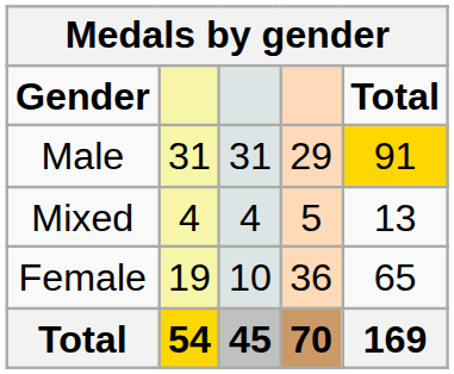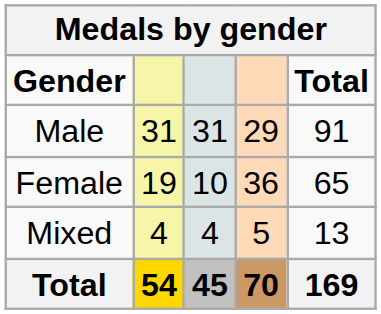Male | Total: gold background -> no background
rows swapped: Female <-> Mixed
